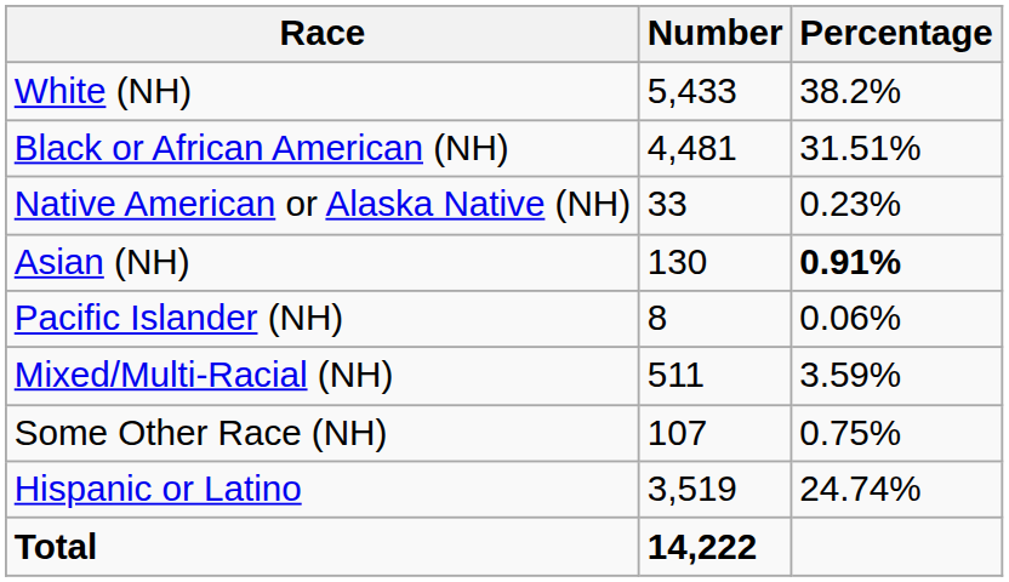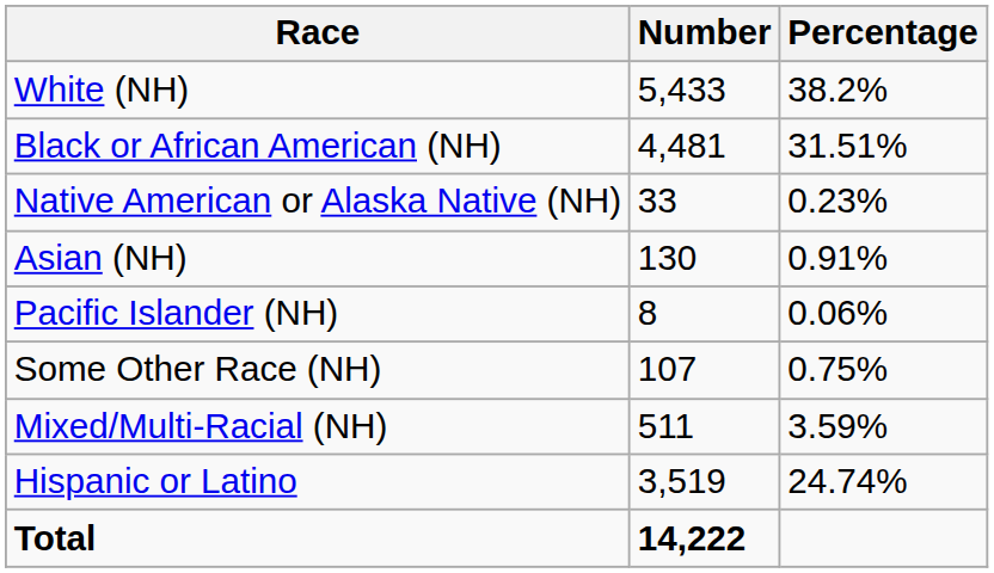Asian (NH) | Percentage: bold -> normal
rows swapped: Some Other Race (NH) <-> Mixed/Multi-Racial (NH)
